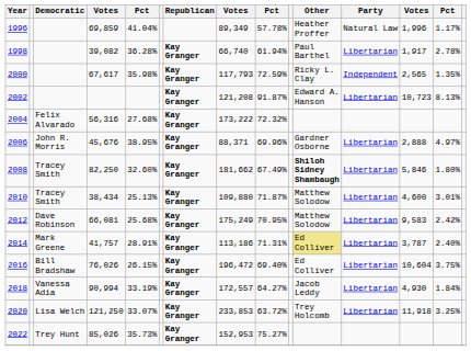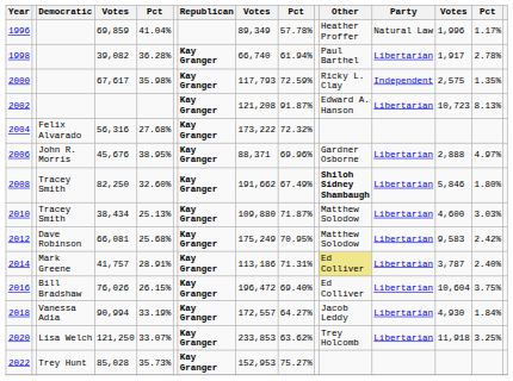2000 | column 13: 2,565 -> 2,575
2008 | column 8: 181,662 -> 191,662
2010 | column 14: 3.01% -> 3.03%
2020 | column 9: 63.72% -> 63.62%
2022 | column 4: 85,026 -> 85,028
